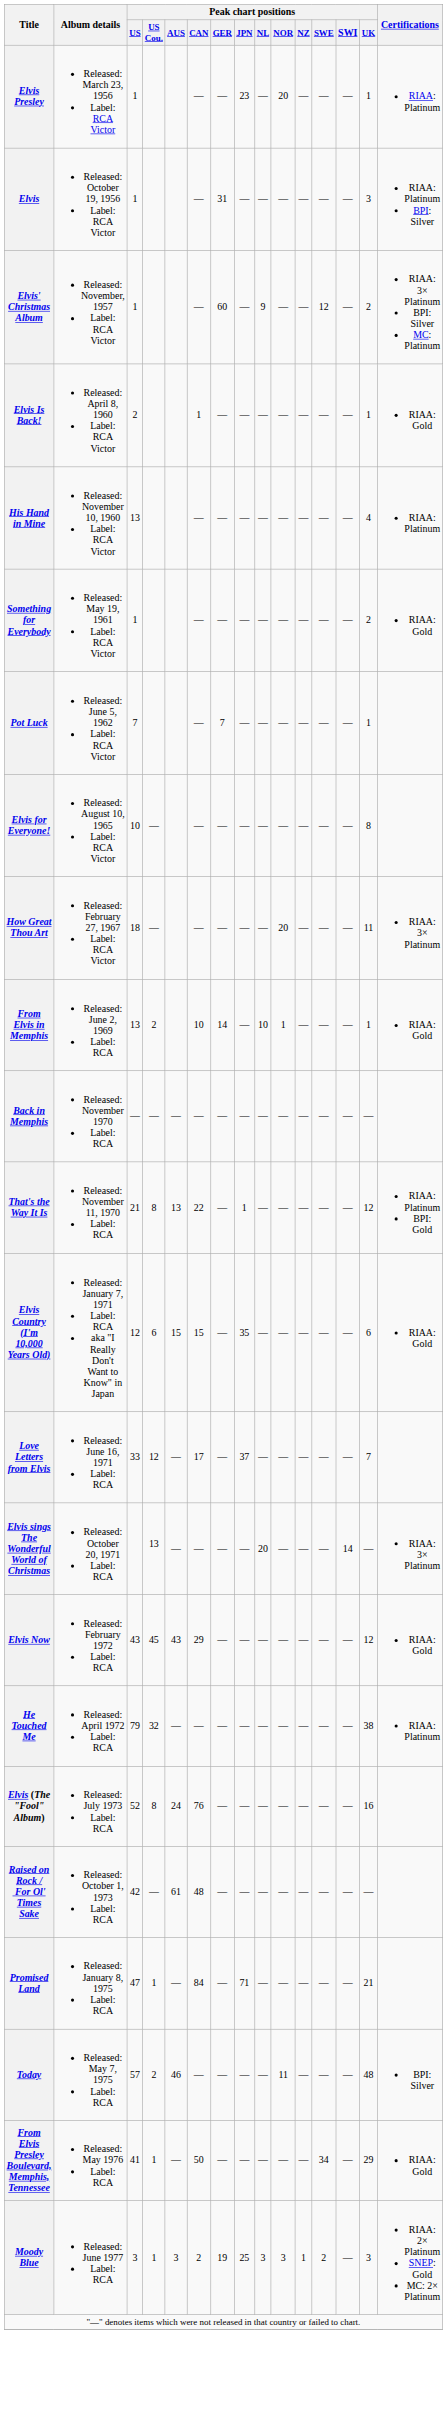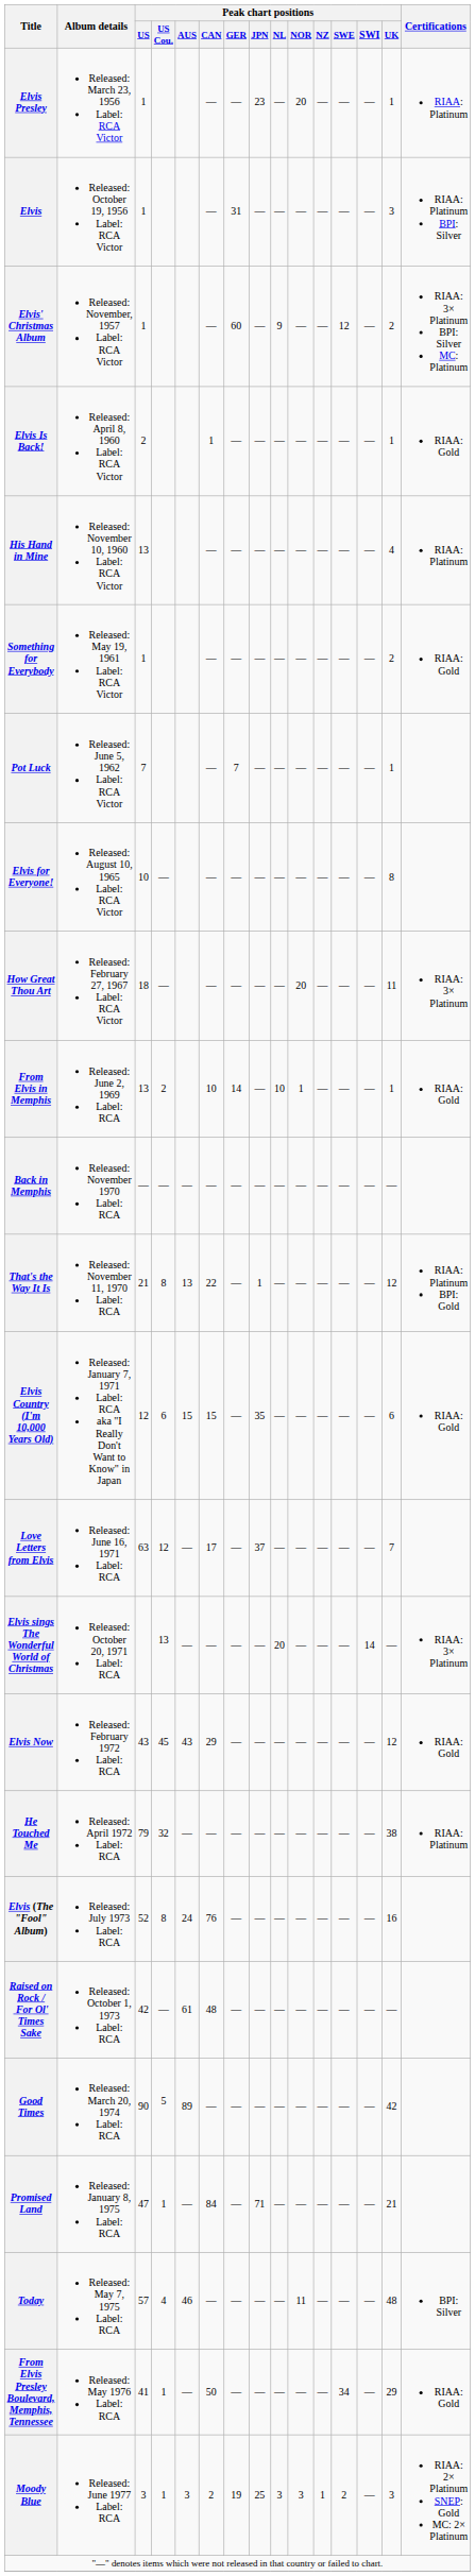Love Letters from Elvis | Peak chart positions / US: 33 -> 63
+ row: Good Times | Released: March 20, 1974 Label: RCA | 90 | 5 | 89 | — | — | — | — | — | — | — | — | 42
Today | Peak chart positions / US Cou.: 2 -> 4
